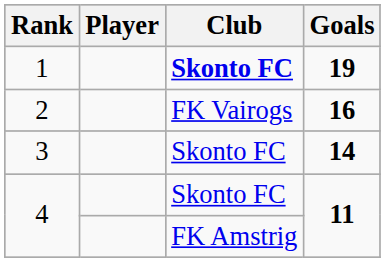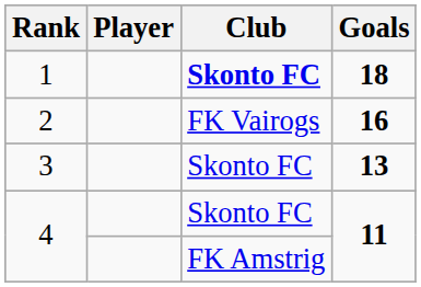1 | Goals: 19 -> 18
3 | Goals: 14 -> 13
